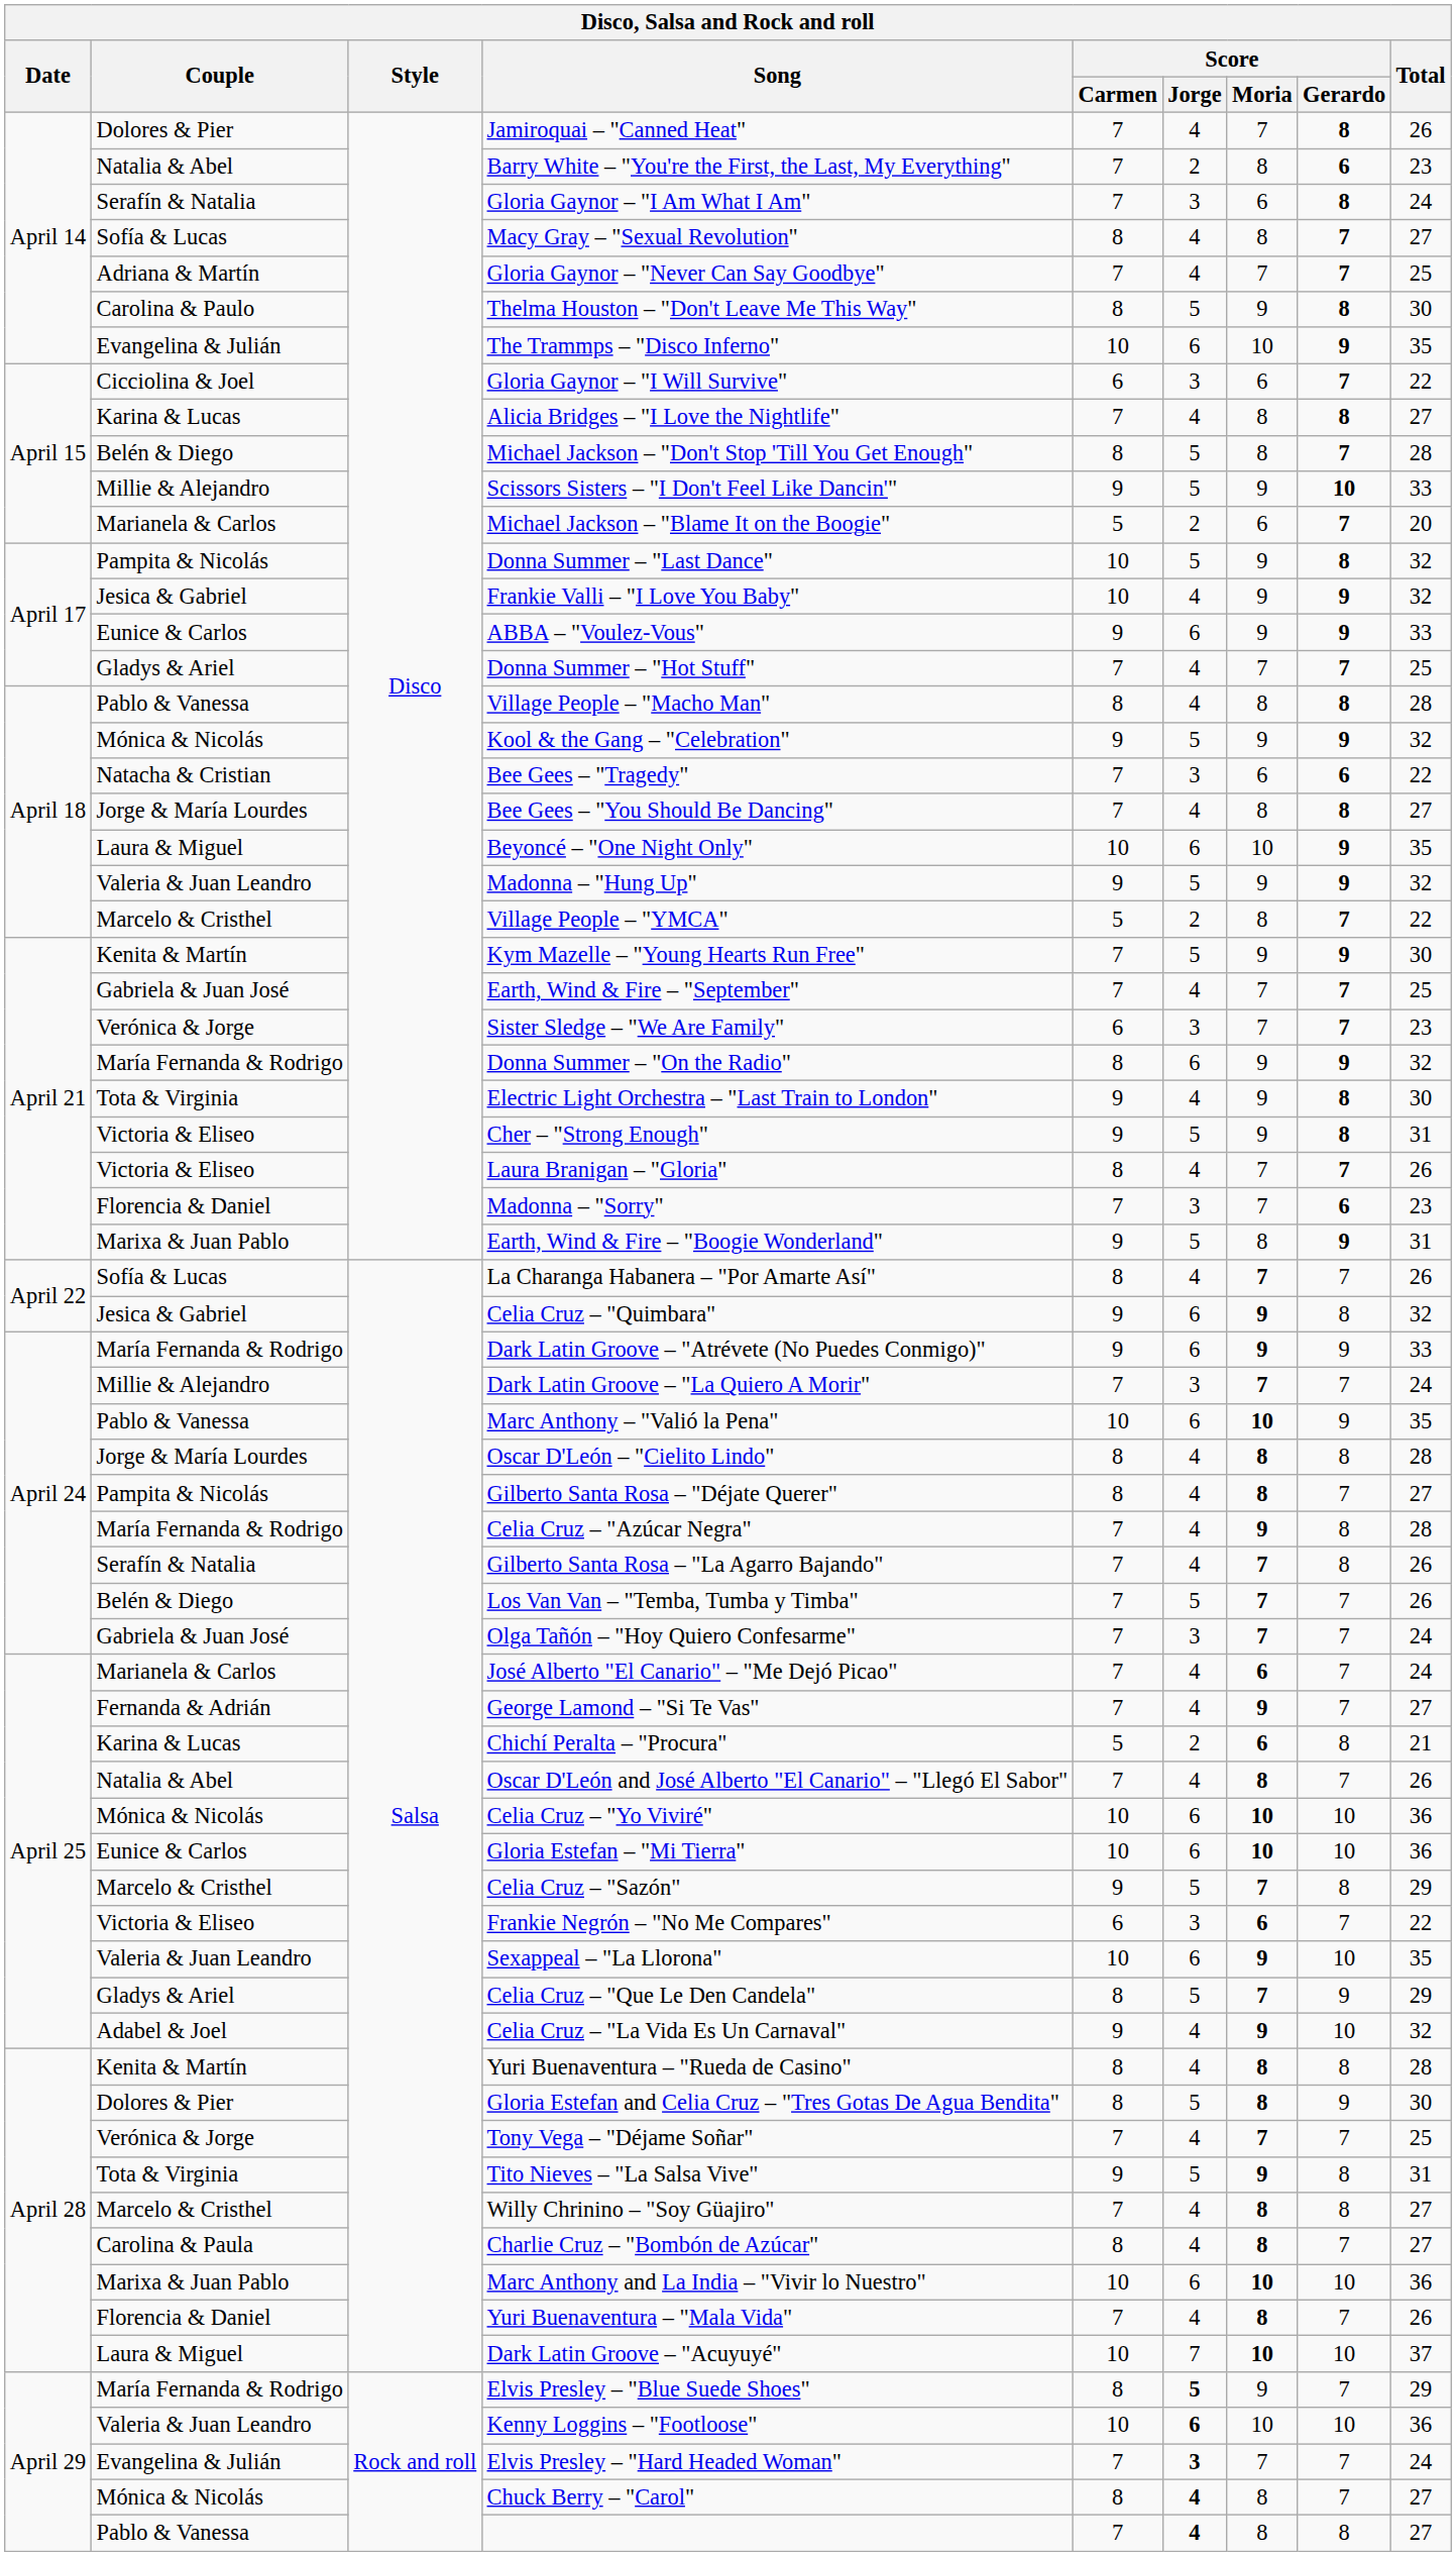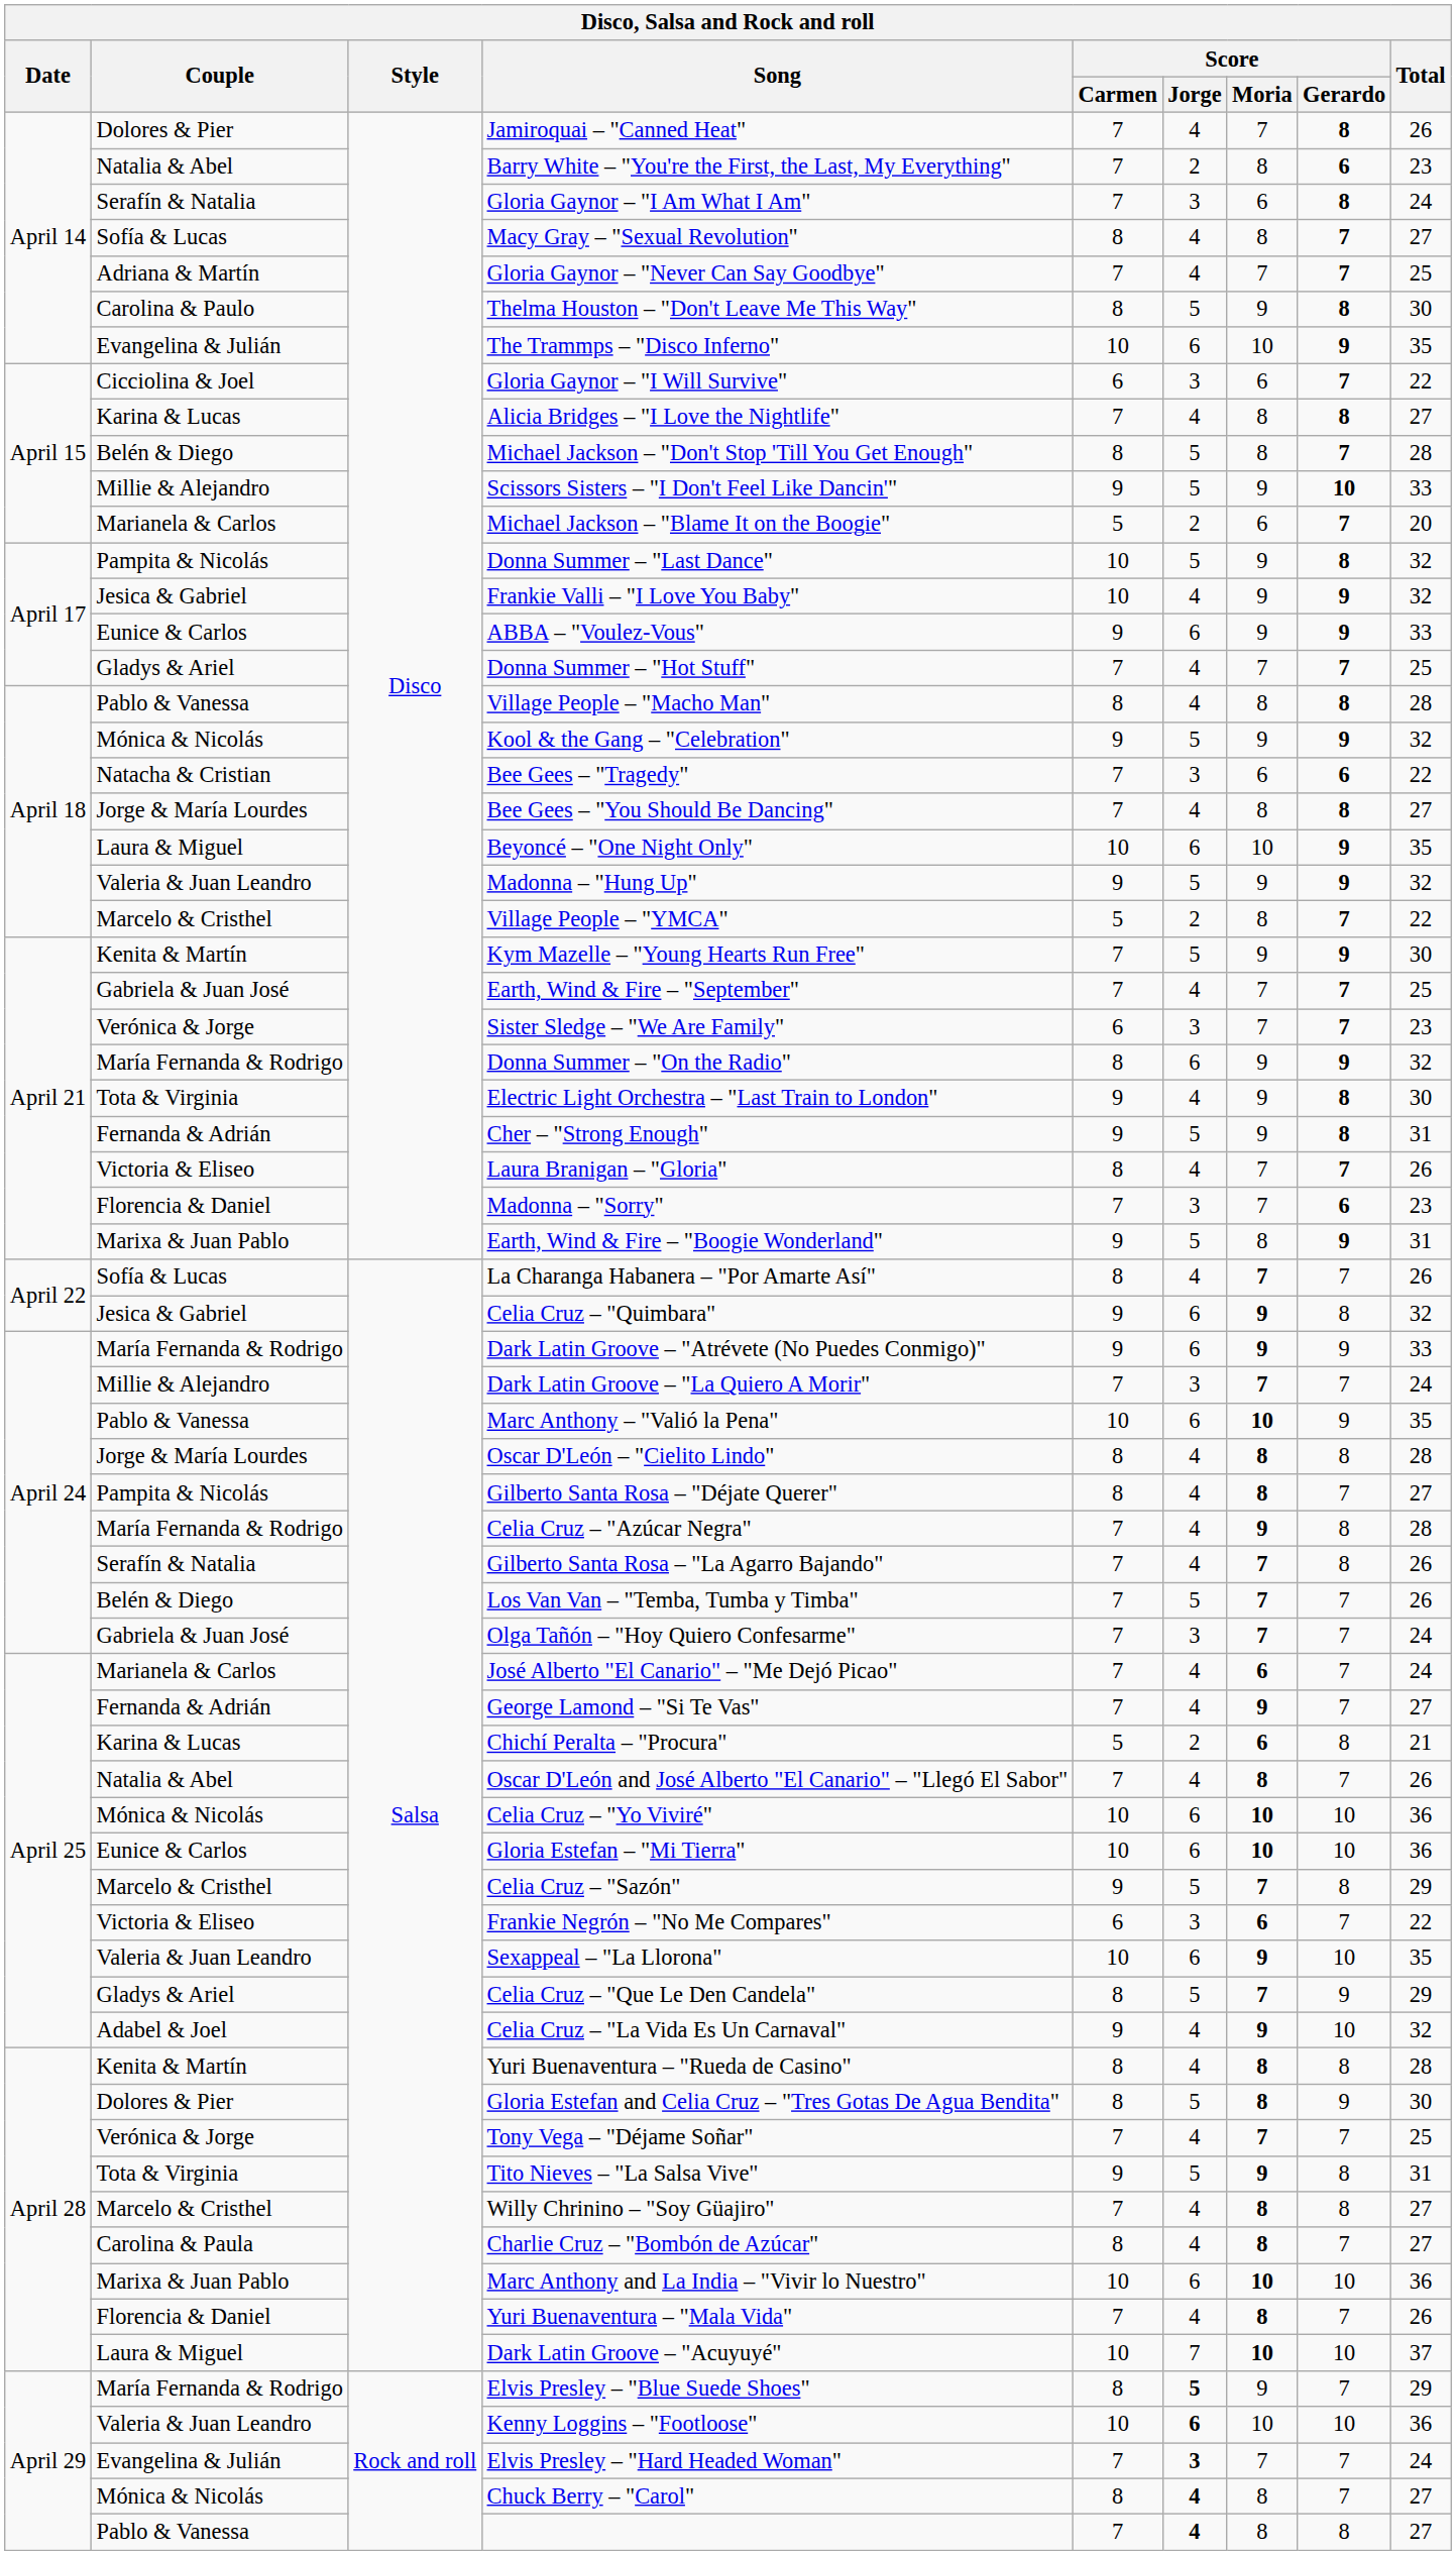Cher – "Strong Enough" | Couple: Victoria & Eliseo -> Fernanda & Adrián
